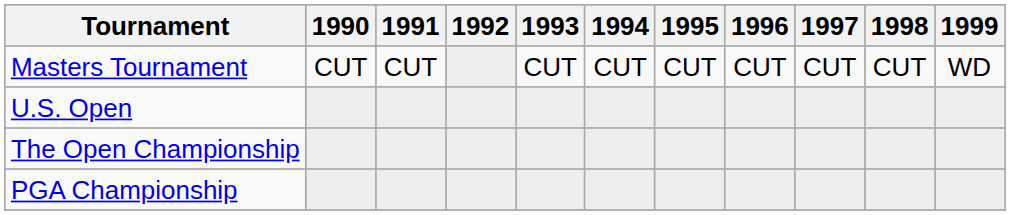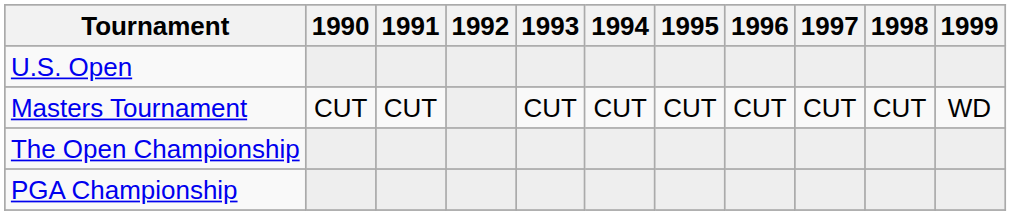rows swapped: Masters Tournament <-> U.S. Open
